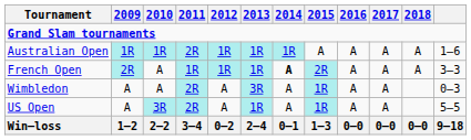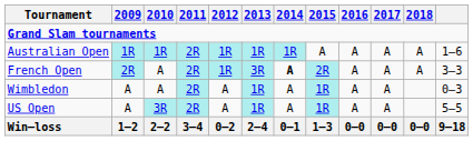French Open | 2011: 1R -> 2R
French Open | 2013: 1R -> 3R
Wimbledon | 2013: 3R -> 1R
